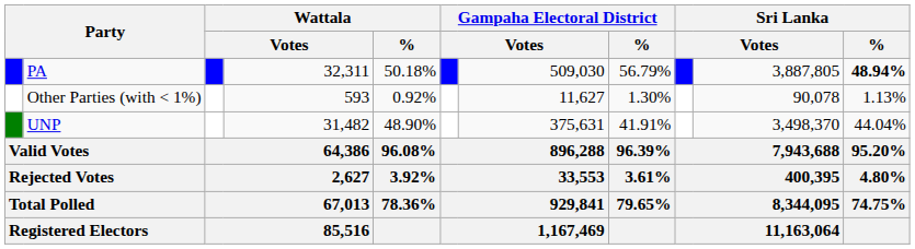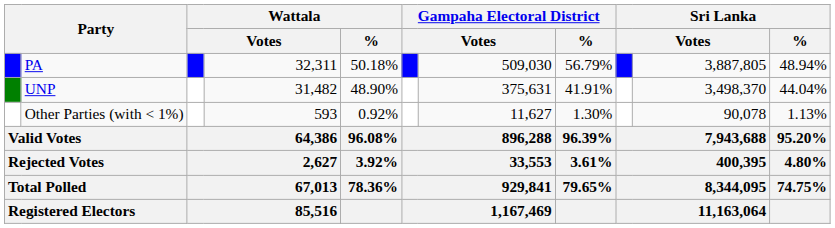PA | Sri Lanka / %: bold -> normal
rows swapped: UNP <-> Other Parties (with < 1%)
